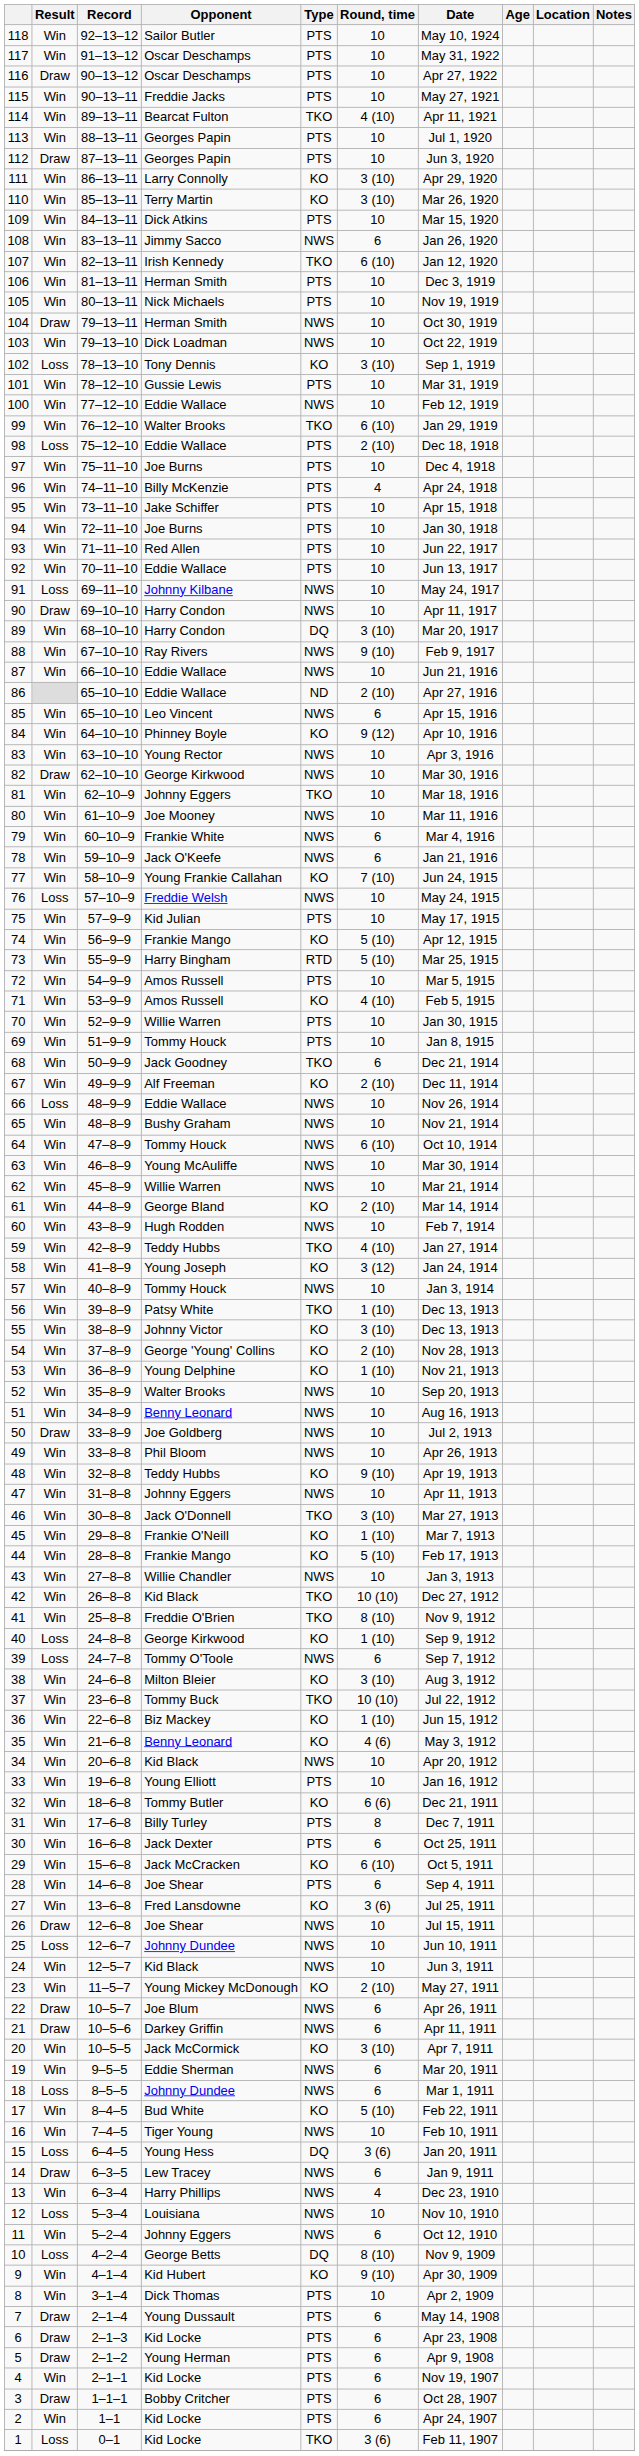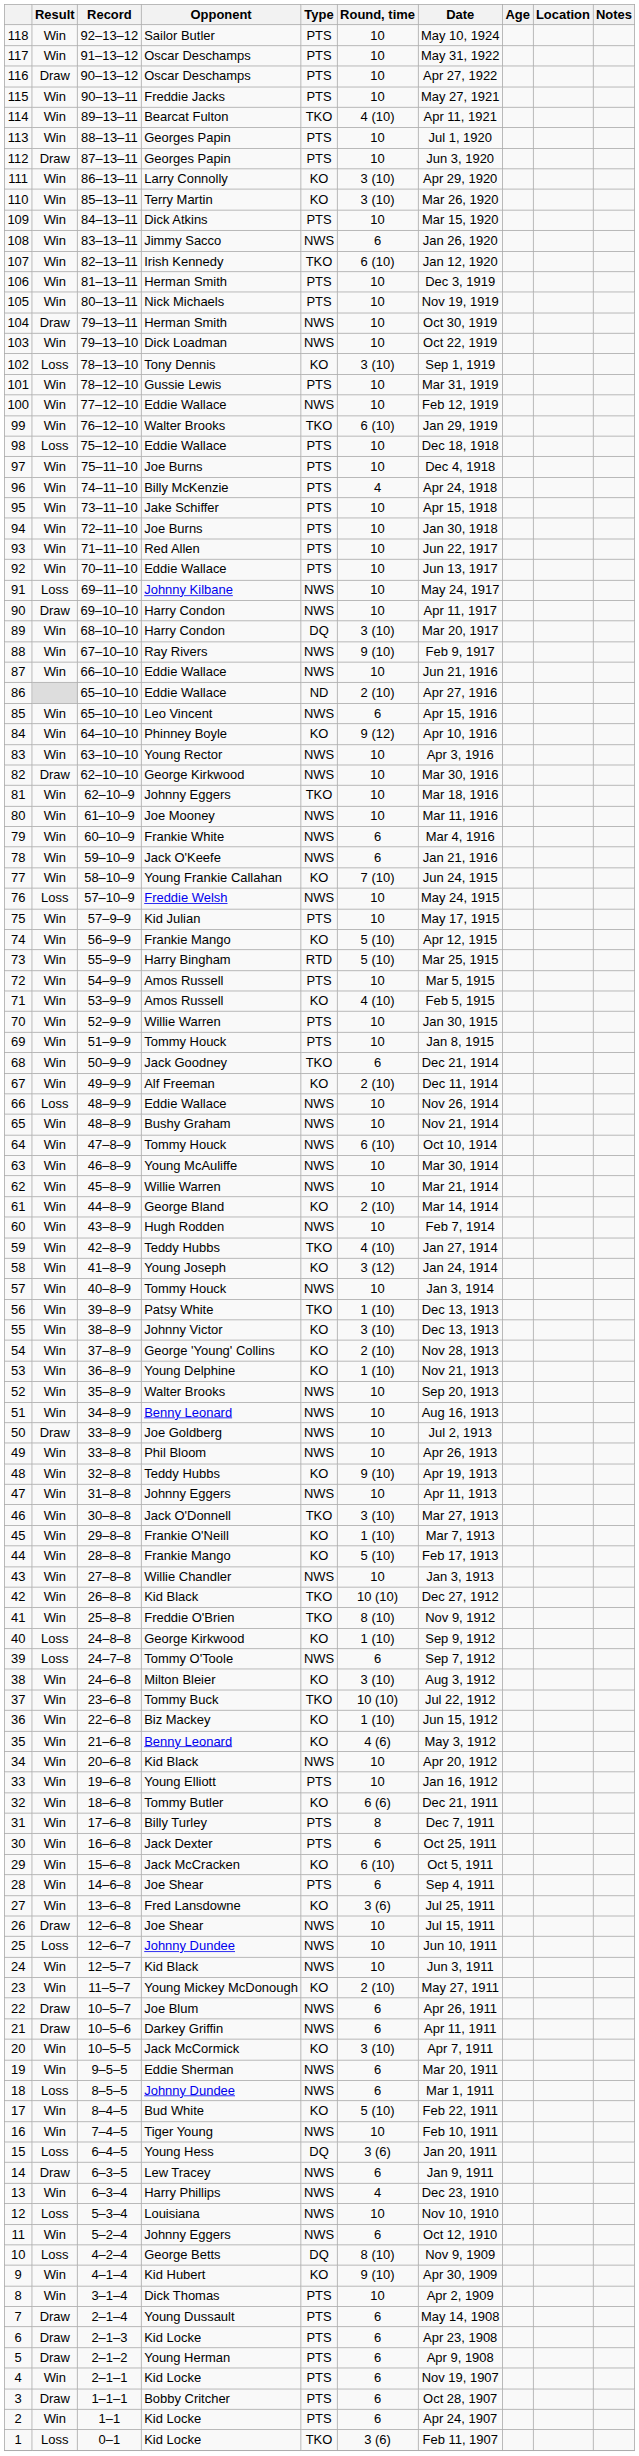98 | Round, time: 2 (10) -> 10
